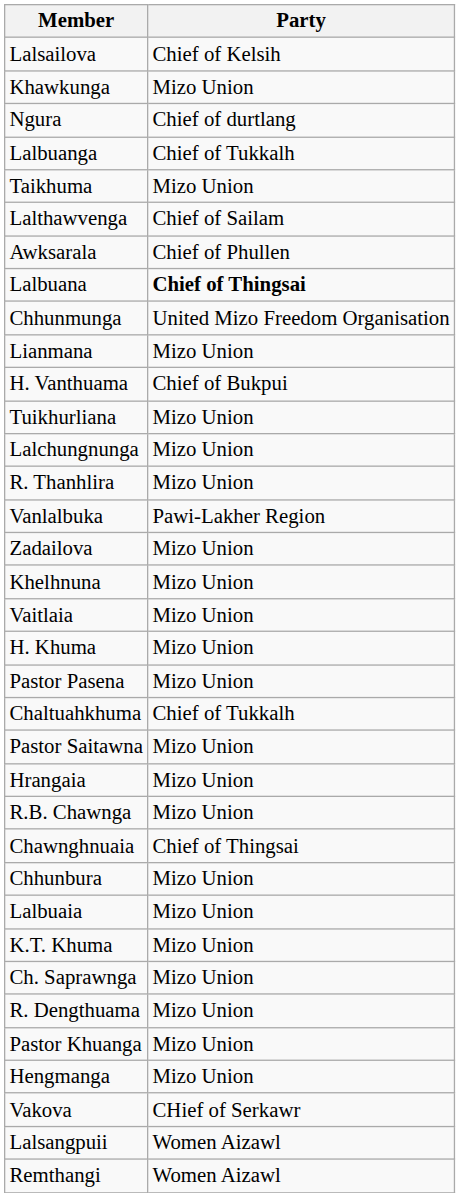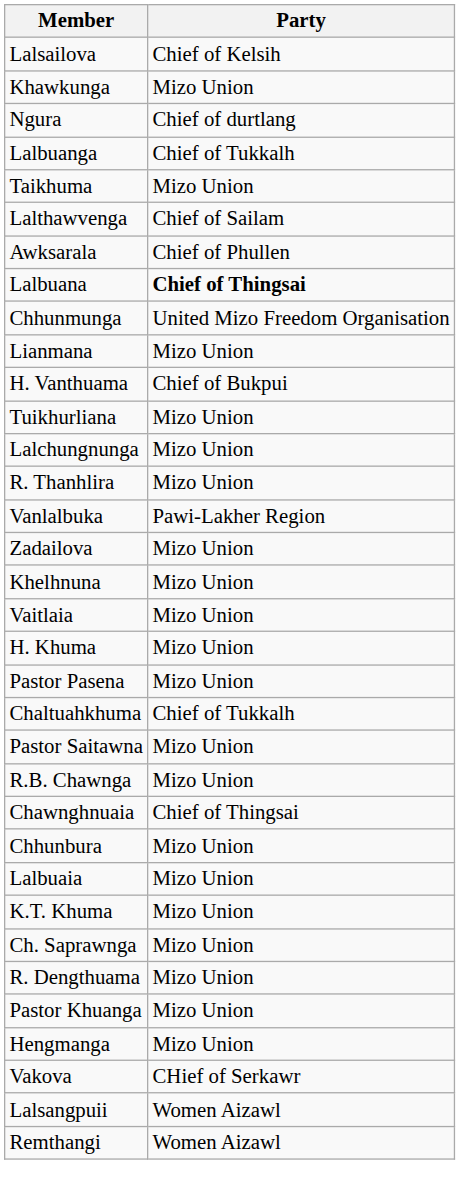- row: Hrangaia | Mizo Union
